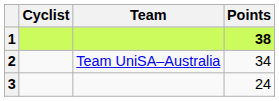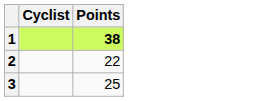- column: Team | Team UniSA–Australia
2 | Points: 34 -> 22
3 | Points: 24 -> 25
